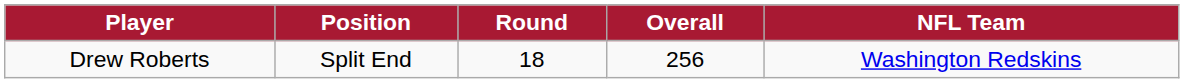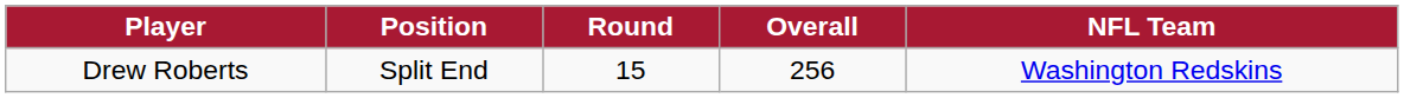Drew Roberts | Round: 18 -> 15
